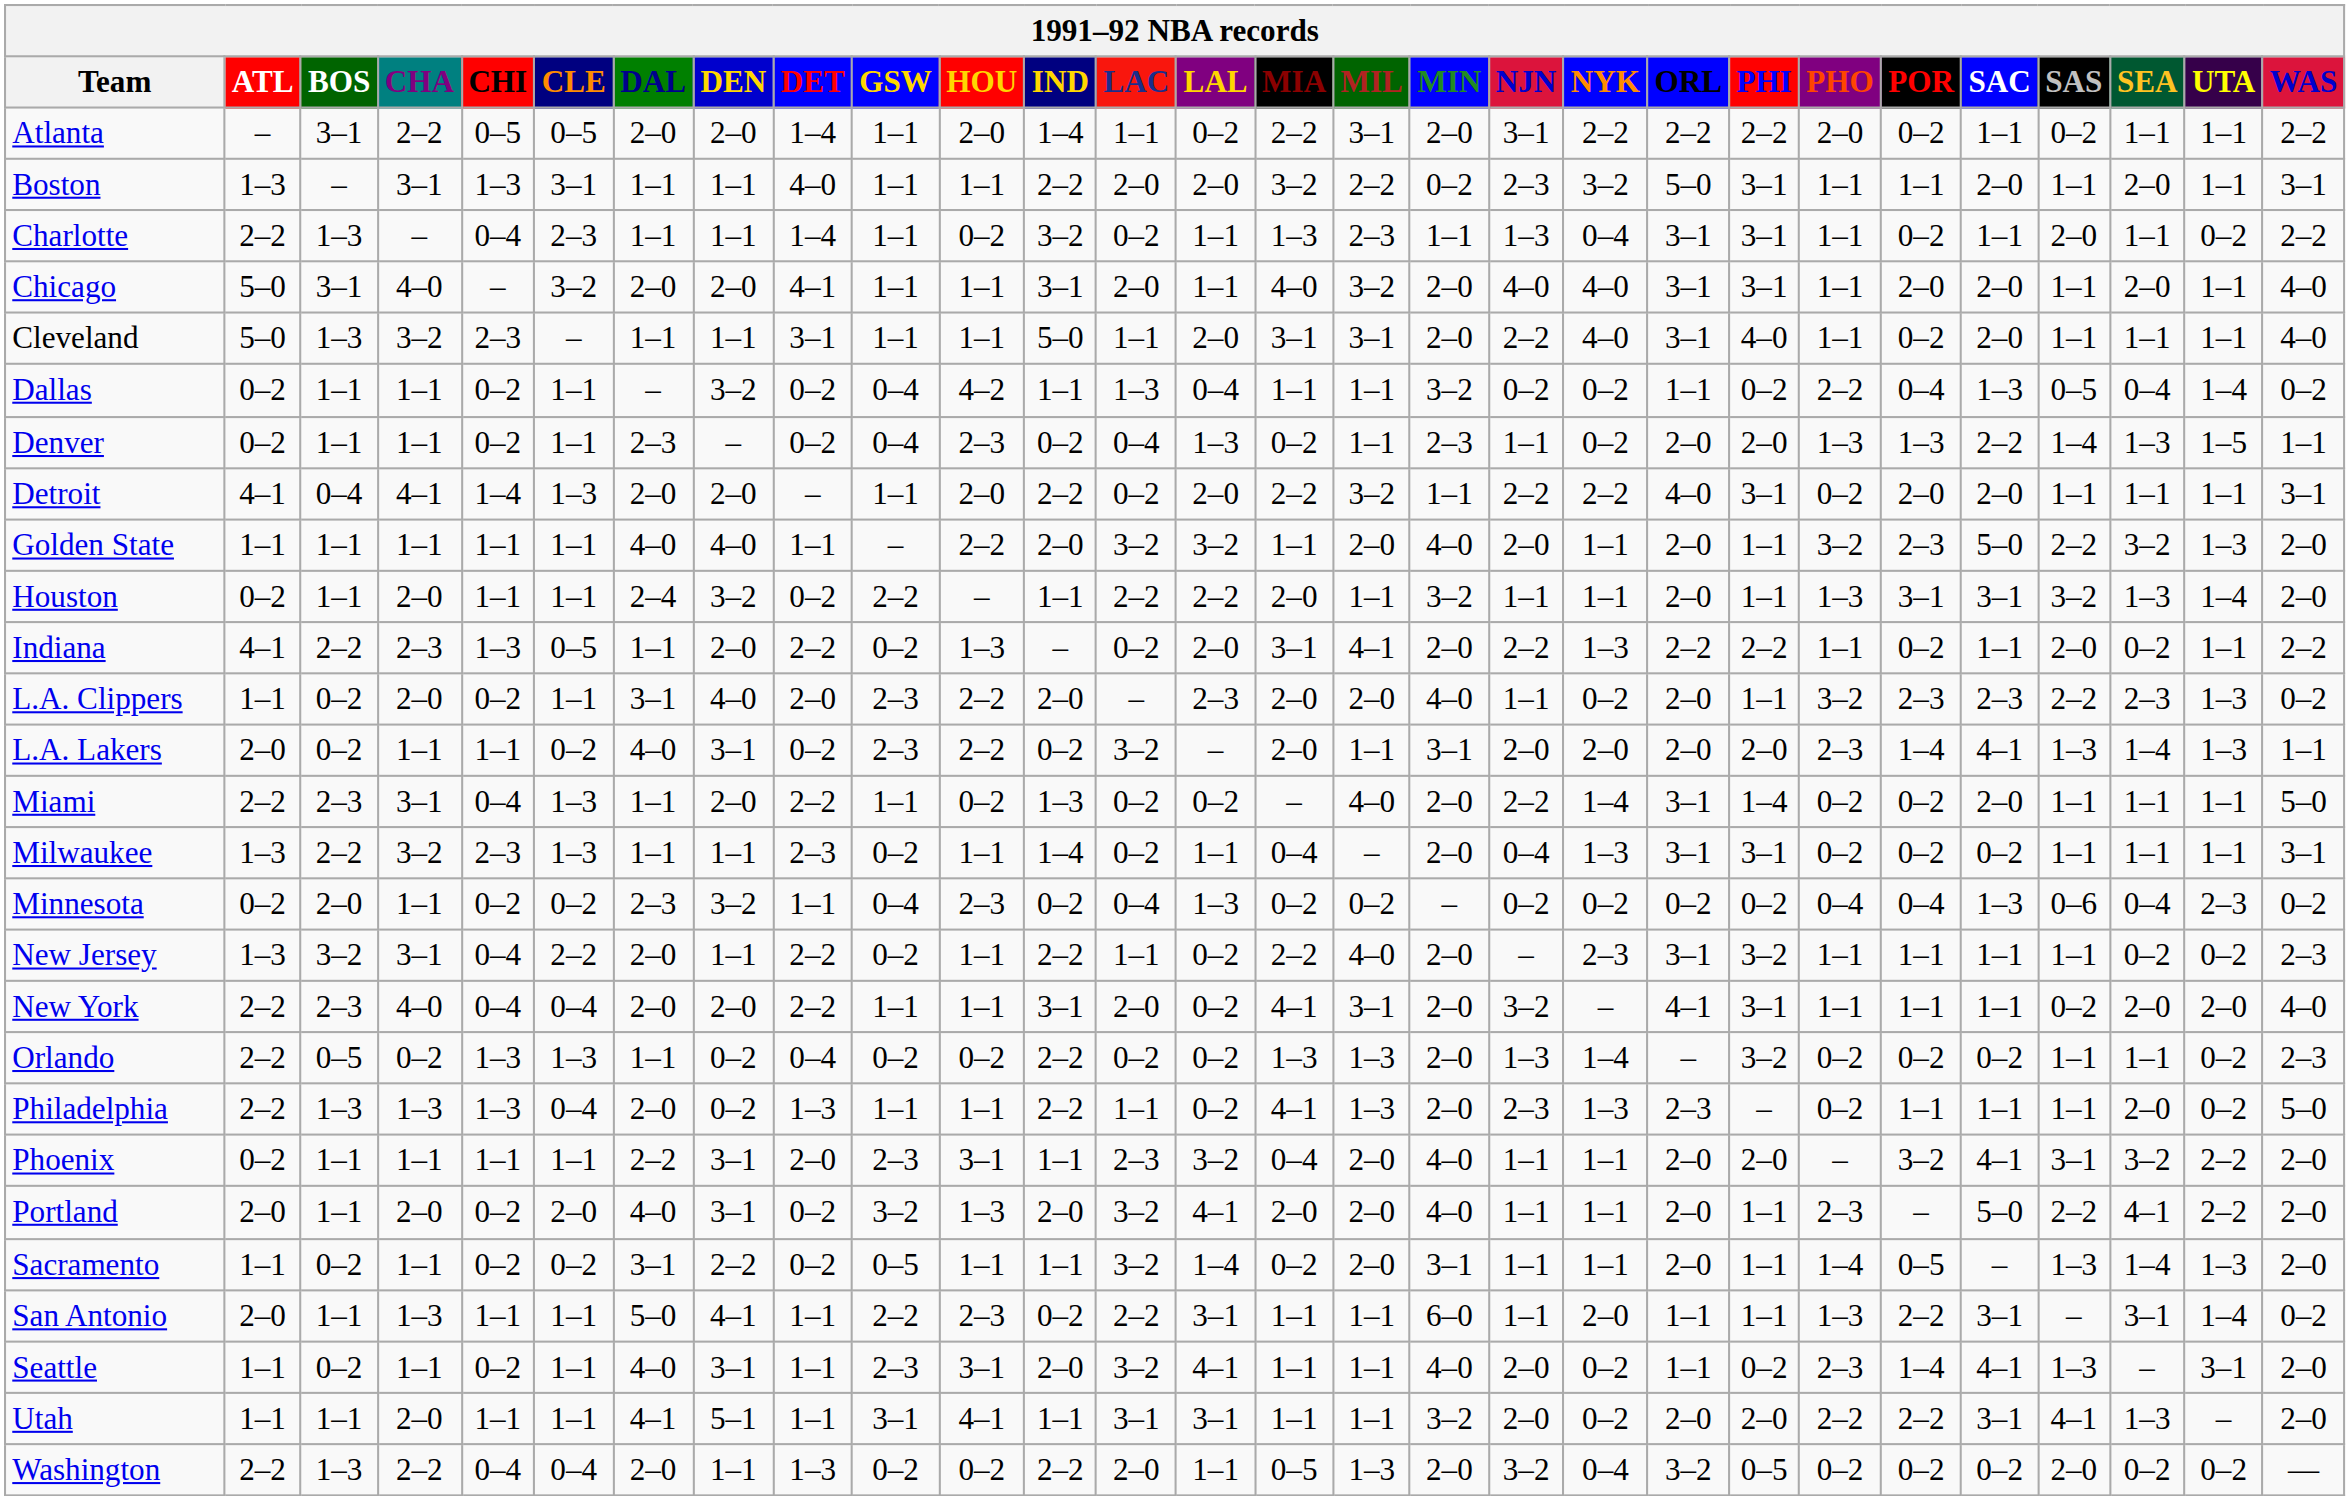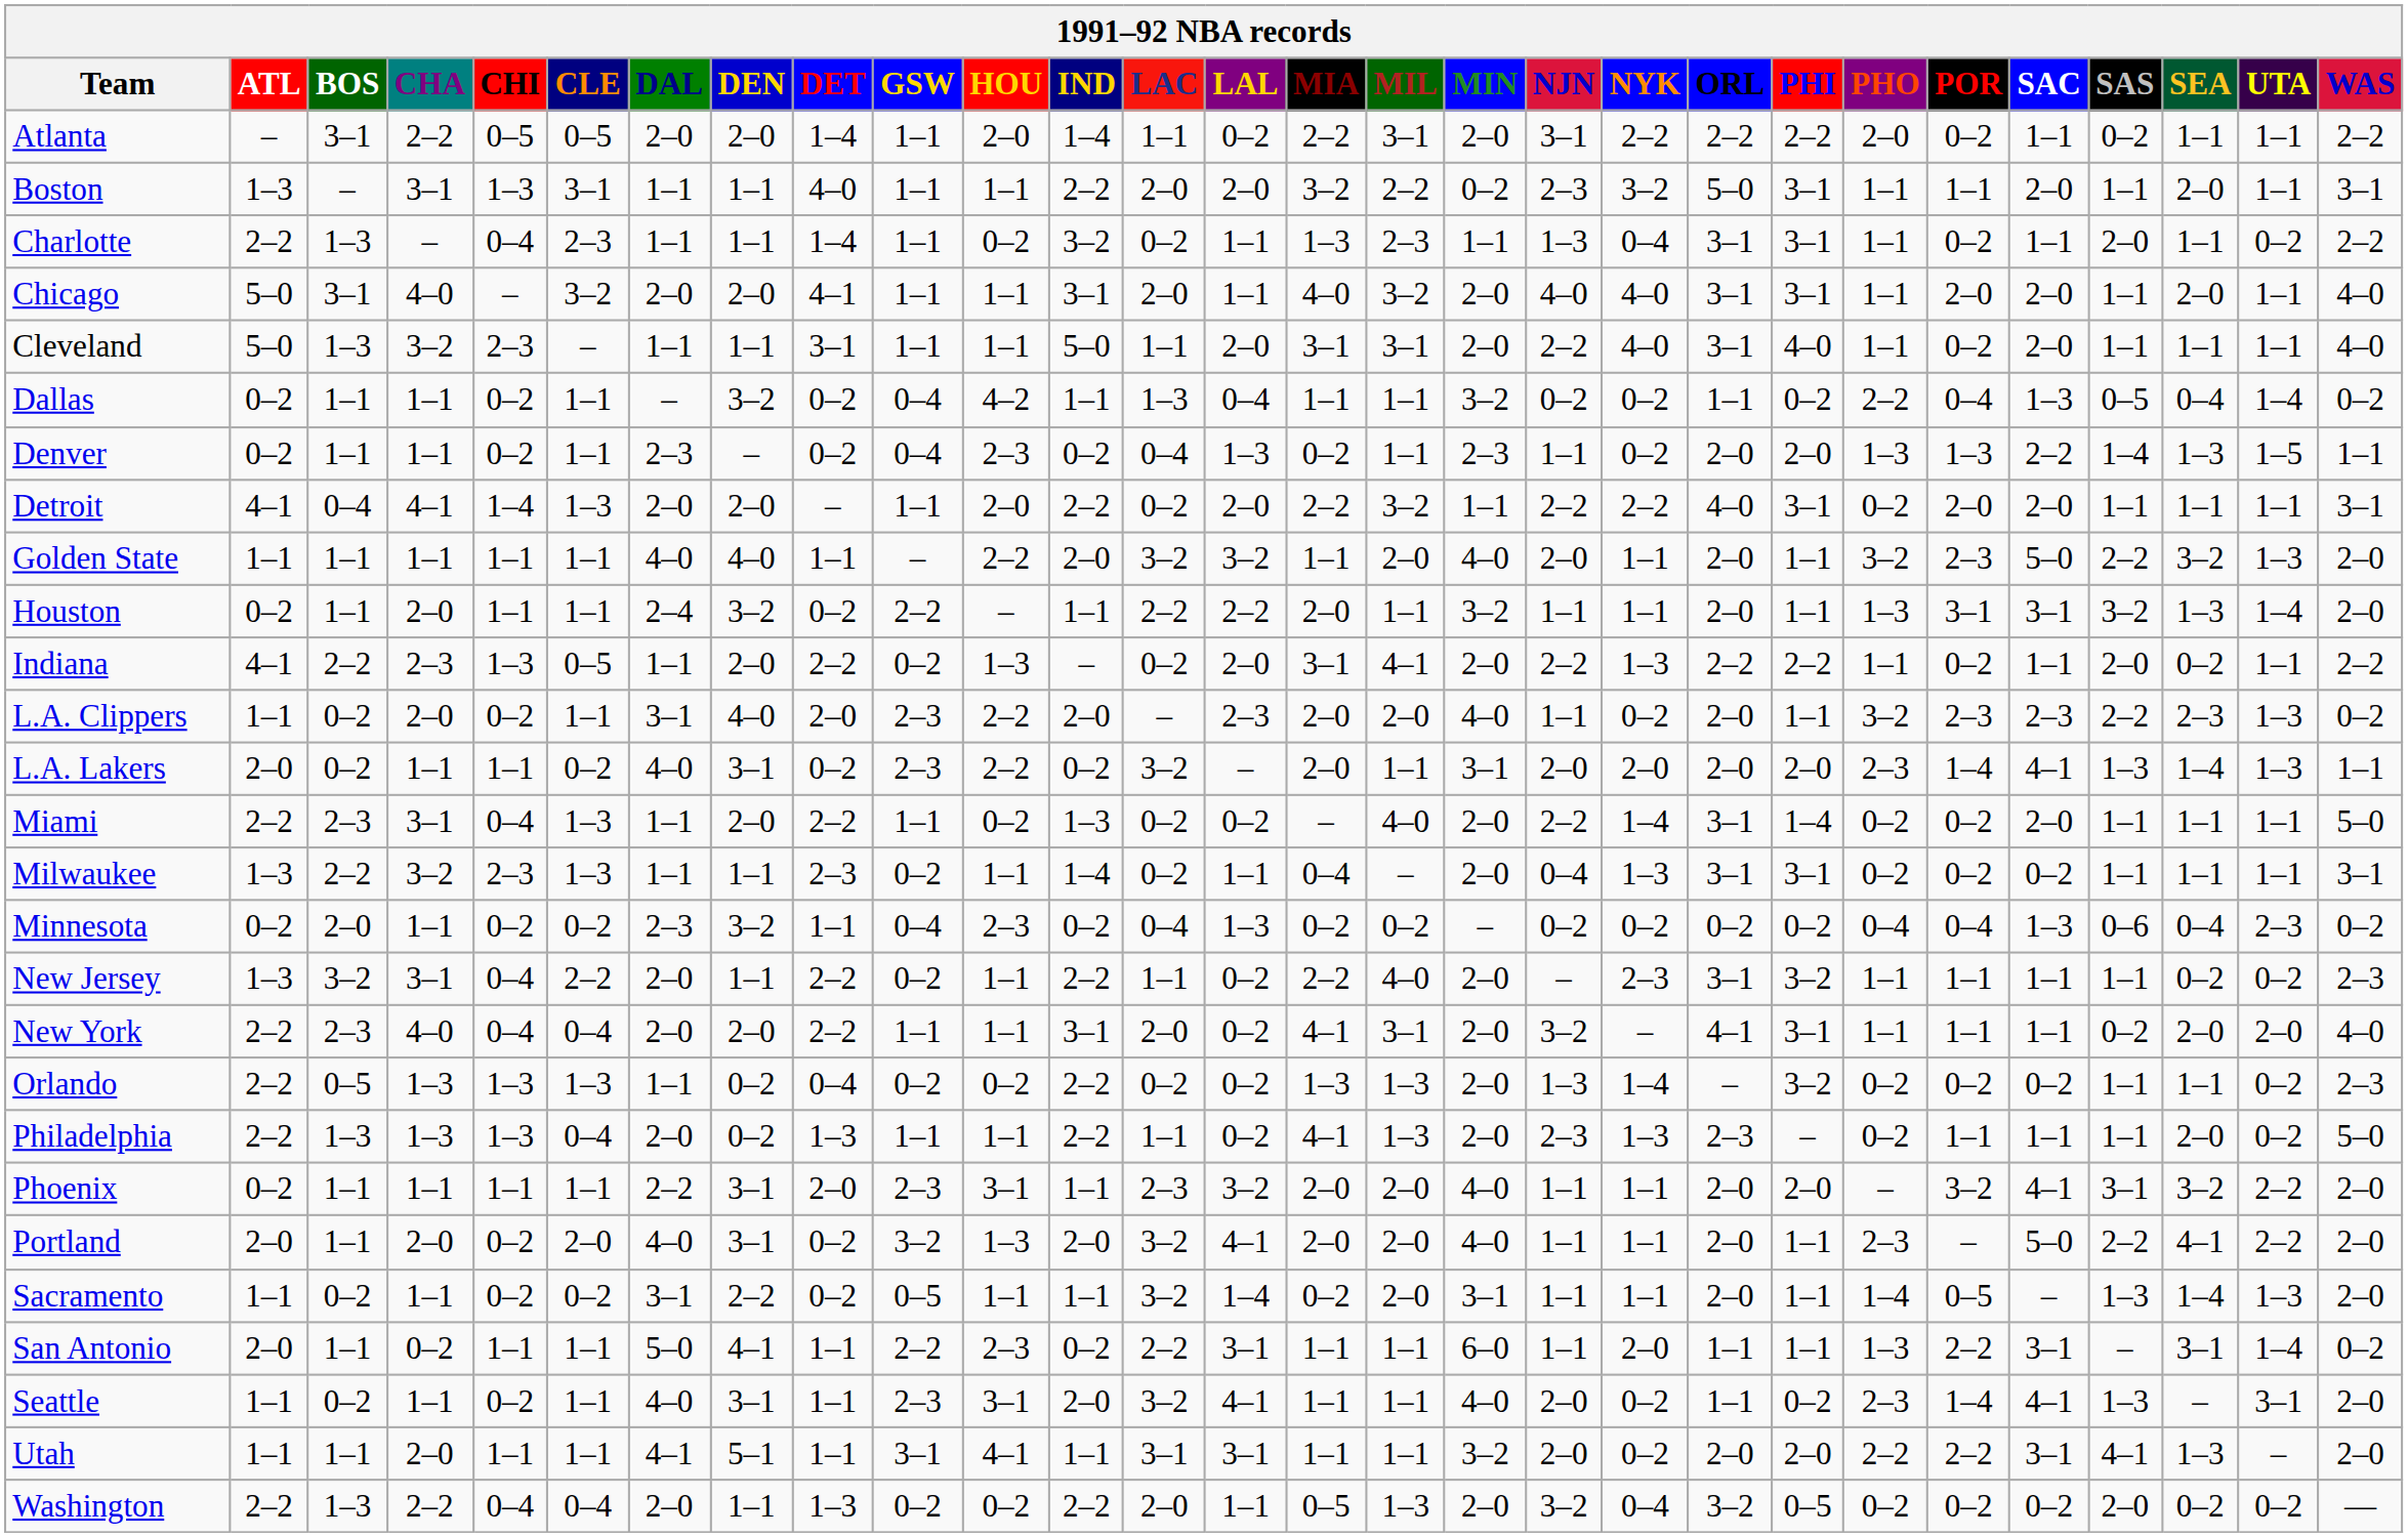Orlando | CHA: 0–2 -> 1–3
Phoenix | MIA: 0–4 -> 2–0
San Antonio | CHA: 1–3 -> 0–2
